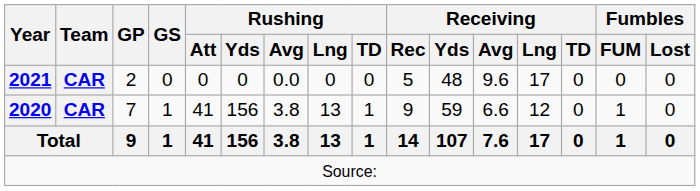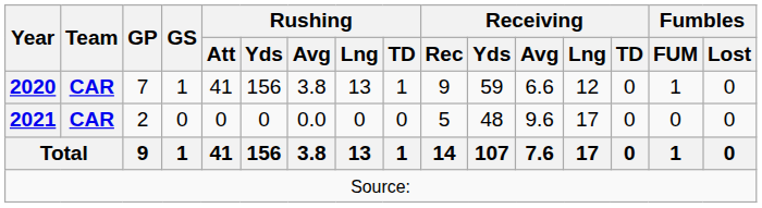rows swapped: 2020 <-> 2021
